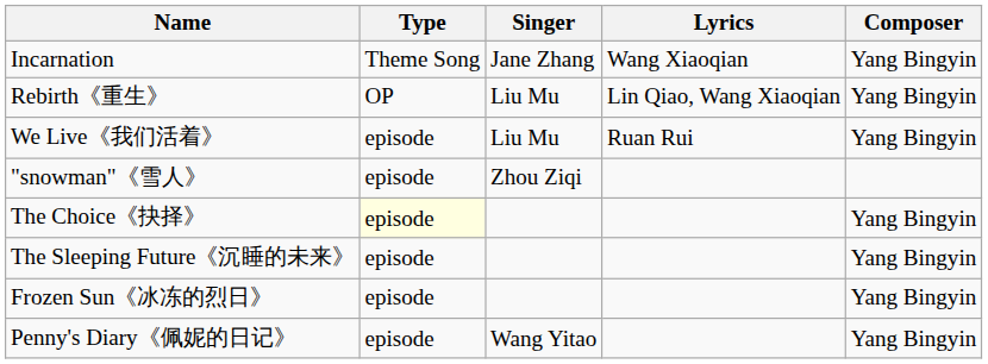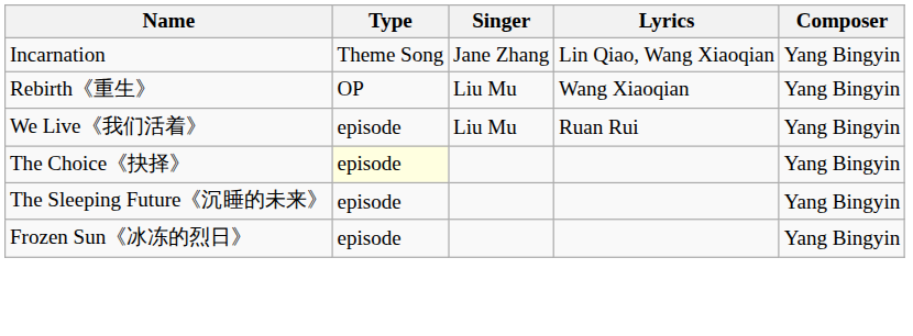Incarnation | Lyrics: Wang Xiaoqian -> Lin Qiao, Wang Xiaoqian
Rebirth《重生》 | Lyrics: Lin Qiao, Wang Xiaoqian -> Wang Xiaoqian
- row: "snowman"《雪人》 | episode | Zhou Ziqi
- row: Penny's Diary《佩妮的日记》 | episode | Wang Yitao | Yang Bingyin
